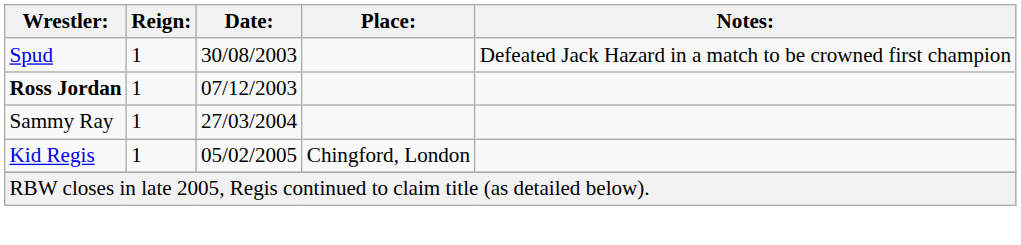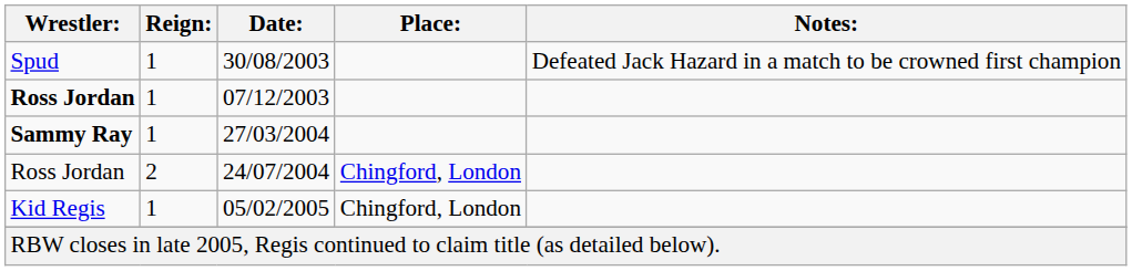27/03/2004 | Wrestler:: normal -> bold
+ row: Ross Jordan | 2 | 24/07/2004 | Chingford, London
